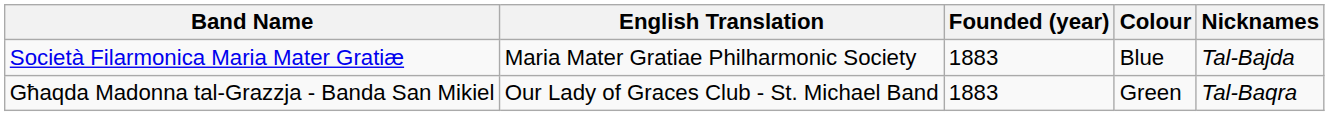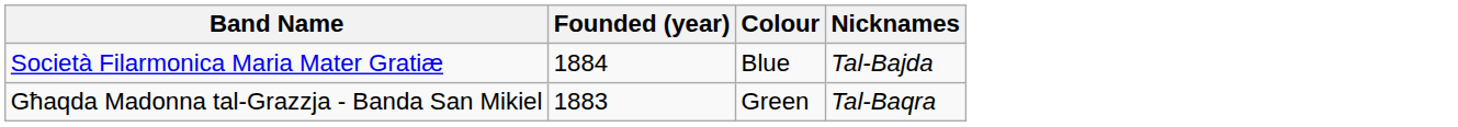- column: English Translation | Maria Mater Gratiae Philharmonic Society | Our Lady of Graces Club - St. Michael Band
Società Filarmonica Maria Mater Gratiæ | Founded (year): 1883 -> 1884
